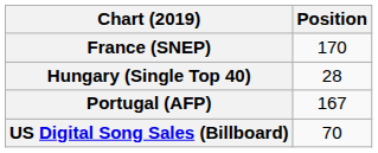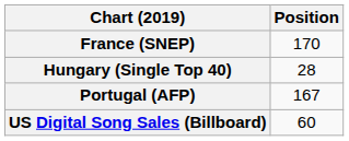US Digital Song Sales (Billboard) | Position: 70 -> 60
